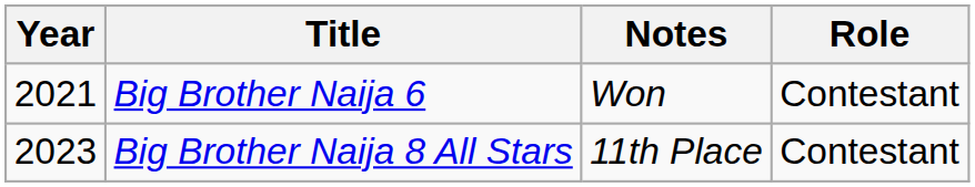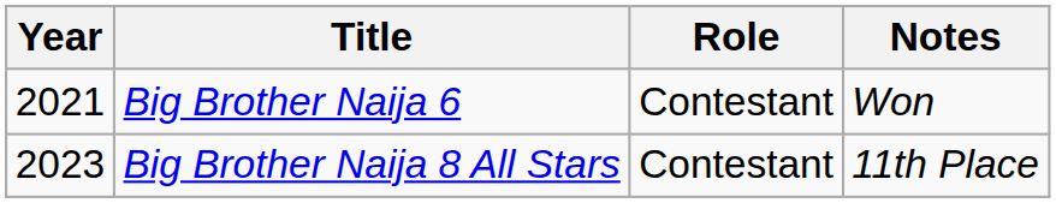columns swapped: Role <-> Notes
